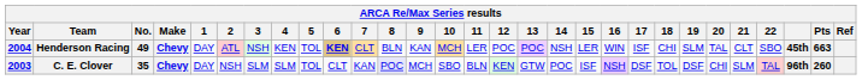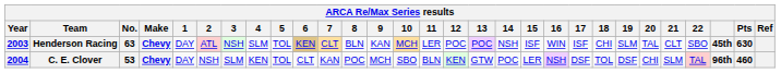Henderson Racing | Year: 2004 -> 2003
Henderson Racing | No.: 49 -> 63
Henderson Racing | 4: KEN -> SLM
Henderson Racing | 6: bold -> normal
Henderson Racing | 15: LER -> ISF
Henderson Racing | Pts: 663 -> 630
C. E. Clover | Year: 2003 -> 2004
C. E. Clover | No.: 35 -> 53
C. E. Clover | 4: SLM -> KEN
C. E. Clover | 8: lavender background -> no background
C. E. Clover | 15: ISF -> LER
C. E. Clover | Pts: 260 -> 460
